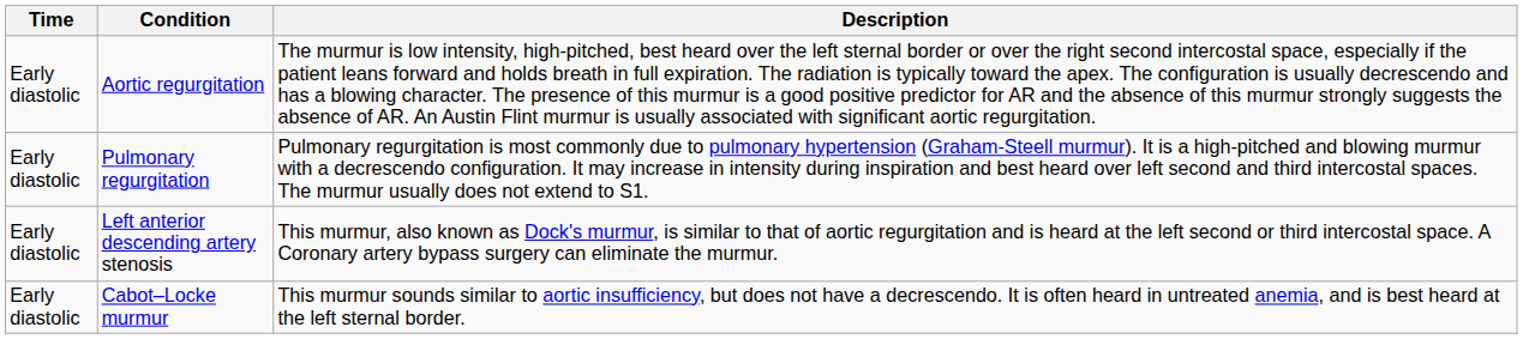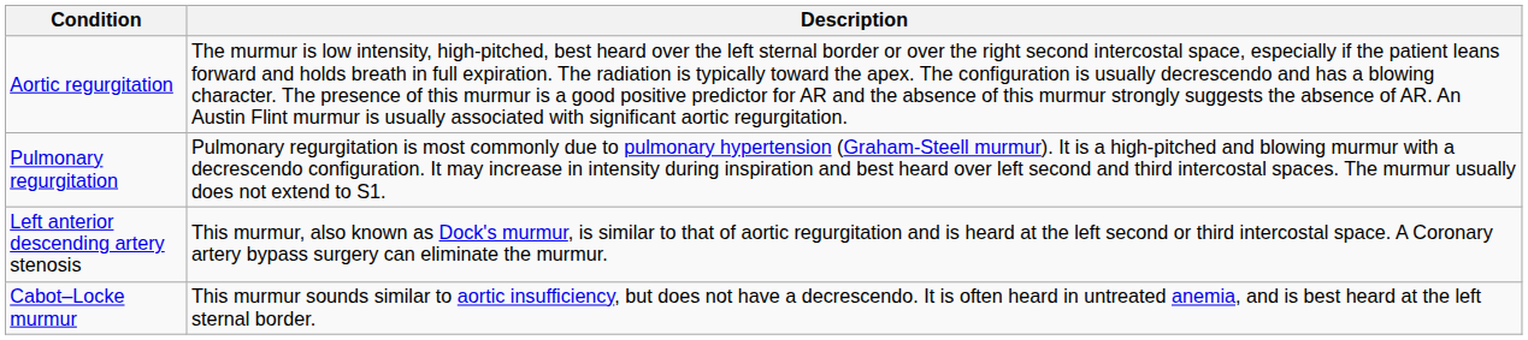- column: Time | Early diastolic | Early diastolic | Early diastolic | Early diastolic
